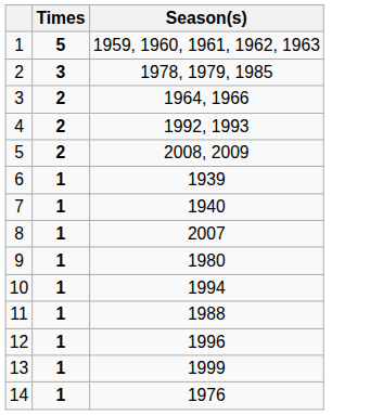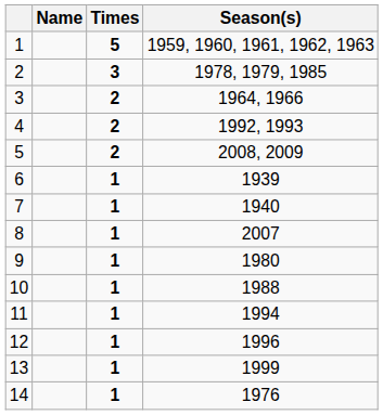+ column: Name
10 | Season(s): 1994 -> 1988
11 | Season(s): 1988 -> 1994
